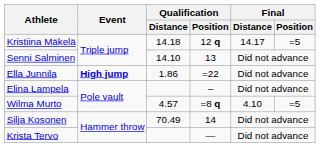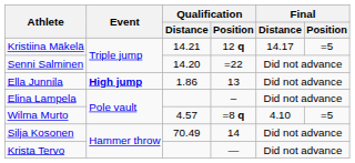Kristiina Mäkelä | Qualification / Distance: 14.18 -> 14.21
Senni Salminen | Qualification / Distance: 14.10 -> 14.20
Senni Salminen | Qualification / Position: 13 -> =22
Ella Junnila | Qualification / Position: =22 -> 13
